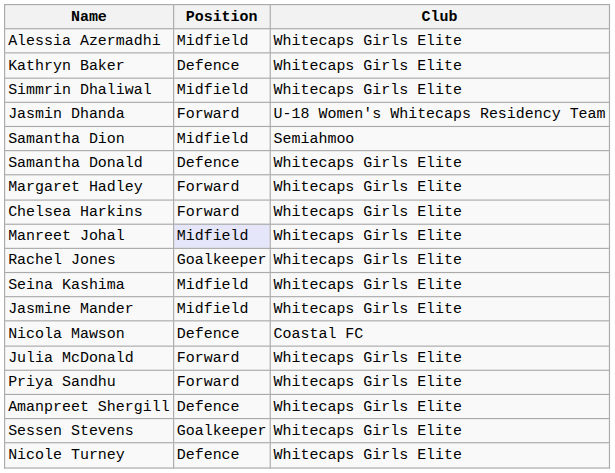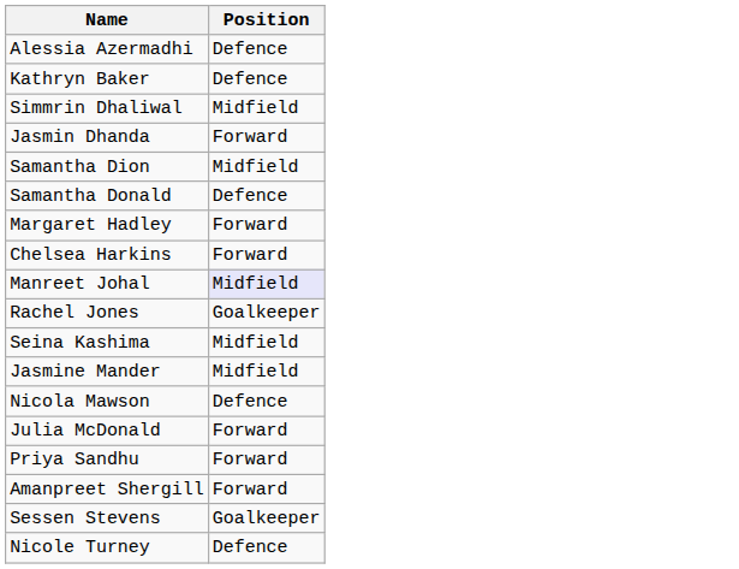- column: Club | Whitecaps Girls Elite | Whitecaps Girls Elite | Whitecaps Girls Elite | U-18 Women's Whitecaps Residency Team | Semiahmoo | Whitecaps Girls Elite | Whitecaps Girls Elite | Whitecaps Girls Elite | Whitecaps Girls Elite | Whitecaps Girls Elite | Whitecaps Girls Elite | Whitecaps Girls Elite | Coastal FC | Whitecaps Girls Elite | Whitecaps Girls Elite | Whitecaps Girls Elite | Whitecaps Girls Elite | Whitecaps Girls Elite
Alessia Azermadhi | Position: Midfield -> Defence
Amanpreet Shergill | Position: Defence -> Forward
